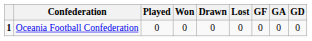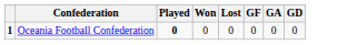- column: Drawn | 0
Oceania Football Confederation | Played: normal -> bold
